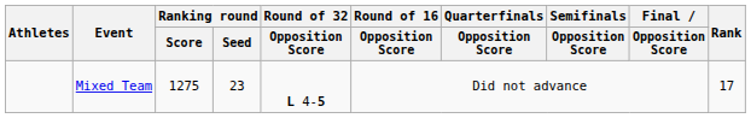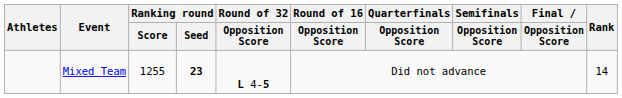Mixed Team | Ranking round / Score: 1275 -> 1255
Mixed Team | Ranking round / Seed: normal -> bold
Mixed Team | Rank: 17 -> 14
